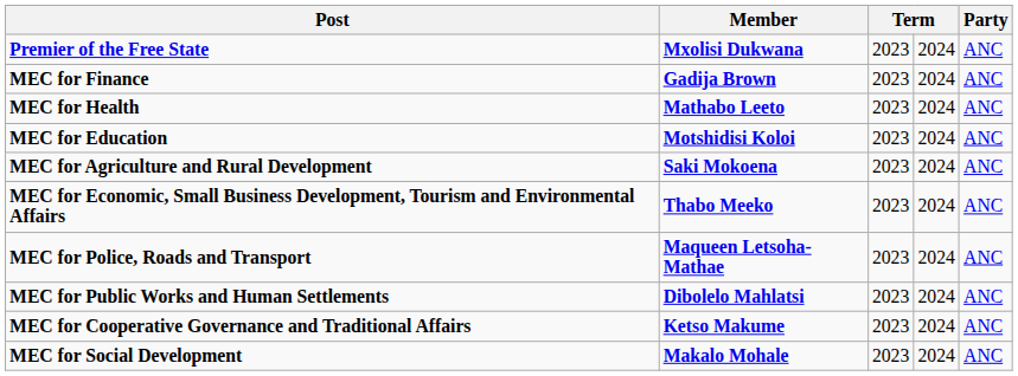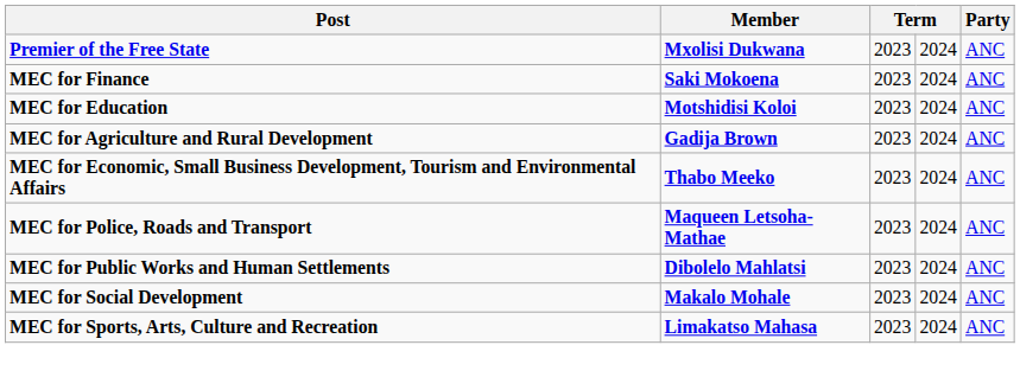MEC for Finance | Member: Gadija Brown -> Saki Mokoena
- row: MEC for Health | Mathabo Leeto | 2023 | 2024 | ANC
MEC for Agriculture and Rural Development | Member: Saki Mokoena -> Gadija Brown
- row: MEC for Cooperative Governance and Traditional Affairs | Ketso Makume | 2023 | 2024 | ANC
+ row: MEC for Sports, Arts, Culture and Recreation | Limakatso Mahasa | 2023 | 2024 | ANC
